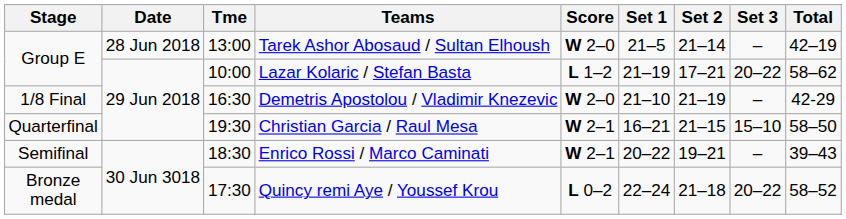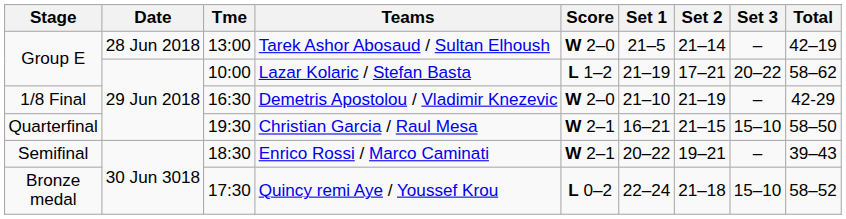Quincy remi Aye / Youssef Krou | Set 3: 20–22 -> 15–10
